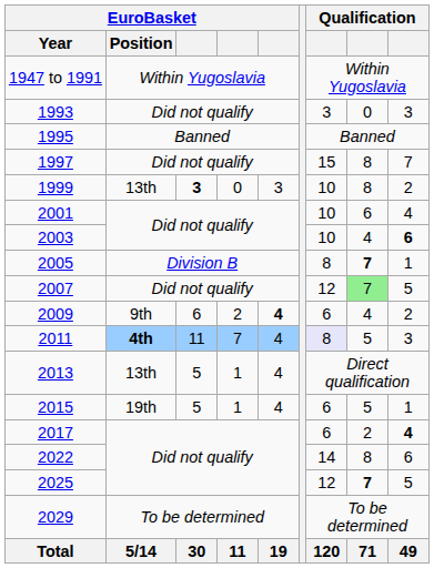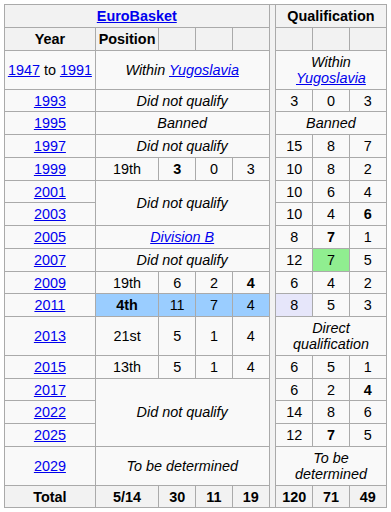1999 | EuroBasket / Position: 13th -> 19th
2009 | EuroBasket / Position: 9th -> 19th
2013 | EuroBasket / Position: 13th -> 21st
2015 | EuroBasket / Position: 19th -> 13th
